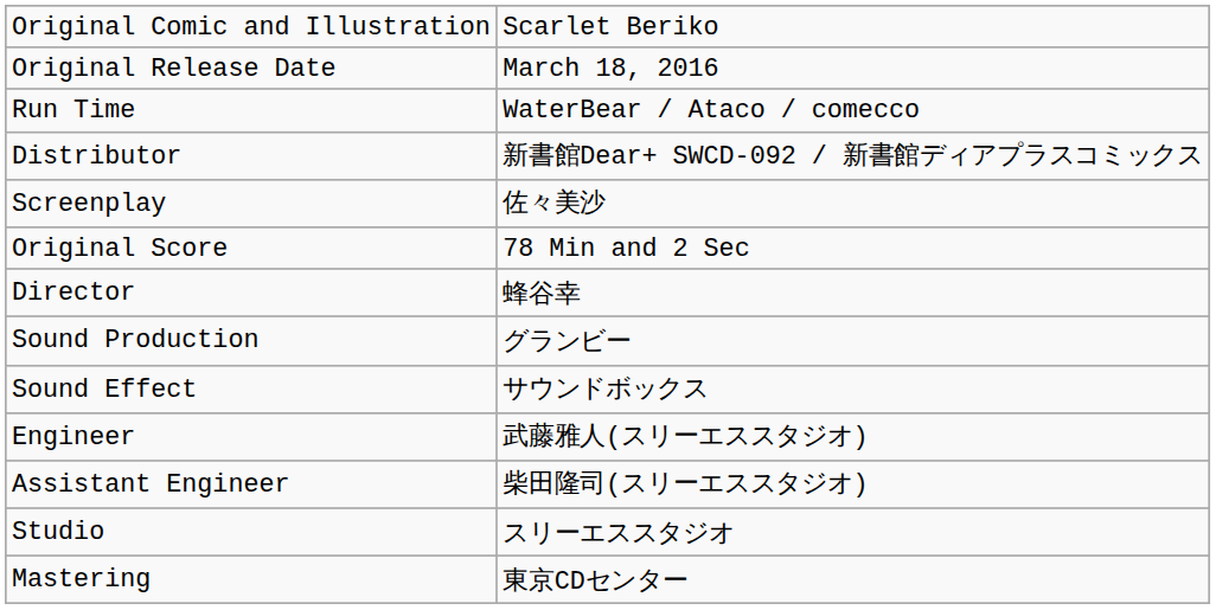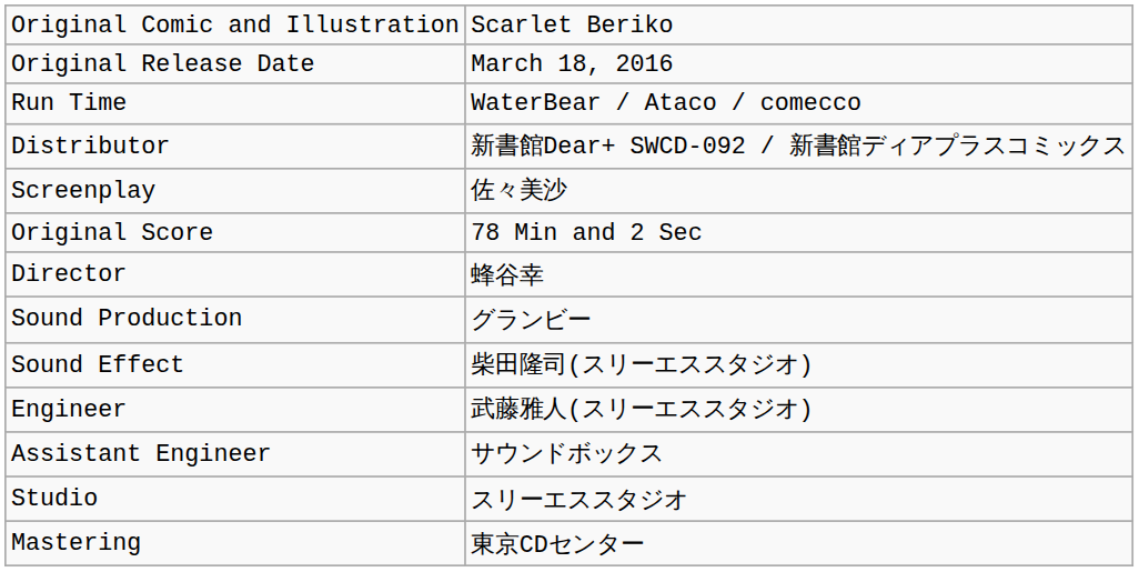Sound Effect | column 2: サウンドボックス -> 柴田隆司(スリーエススタジオ)
Assistant Engineer | column 2: 柴田隆司(スリーエススタジオ) -> サウンドボックス
